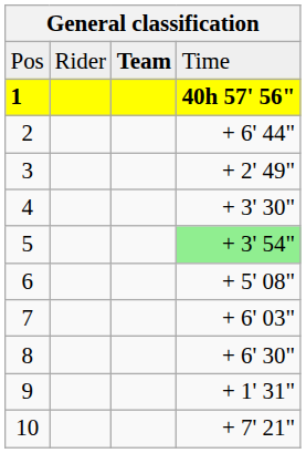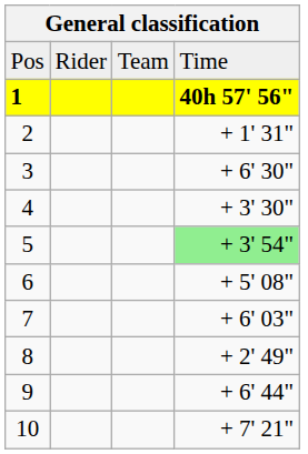Pos | column 3: bold -> normal
2 | column 4: + 6' 44" -> + 1' 31"
3 | column 4: + 2' 49" -> + 6' 30"
8 | column 4: + 6' 30" -> + 2' 49"
9 | column 4: + 1' 31" -> + 6' 44"
